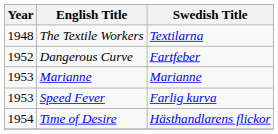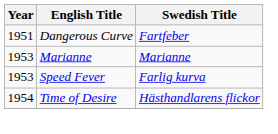- row: 1948 | The Textile Workers | Textilarna
Dangerous Curve | Year: 1952 -> 1951
